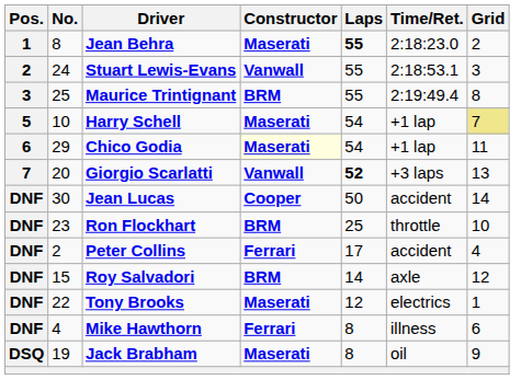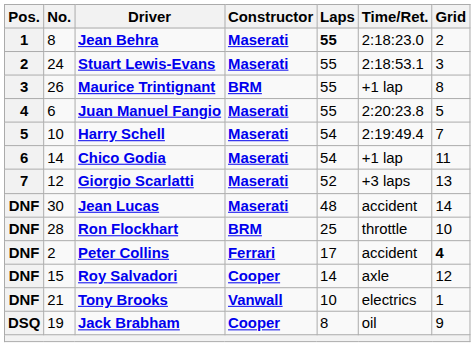Stuart Lewis-Evans | Constructor: Vanwall -> Maserati
Maurice Trintignant | No.: 25 -> 26
Maurice Trintignant | Time/Ret.: 2:19:49.4 -> +1 lap
+ row: 4 | 6 | Juan Manuel Fangio | Maserati | 55 | 2:20:23.8 | 5
Harry Schell | Time/Ret.: +1 lap -> 2:19:49.4
Harry Schell | Grid: khaki background -> no background
Chico Godia | No.: 29 -> 14
Chico Godia | Constructor: lightyellow background -> no background
Giorgio Scarlatti | No.: 20 -> 12
Giorgio Scarlatti | Constructor: Vanwall -> Maserati
Giorgio Scarlatti | Laps: bold -> normal
Jean Lucas | Constructor: Cooper -> Maserati
Jean Lucas | Laps: 50 -> 48
Ron Flockhart | No.: 23 -> 28
Peter Collins | Grid: normal -> bold
Roy Salvadori | Constructor: BRM -> Cooper
Tony Brooks | No.: 22 -> 21
Tony Brooks | Constructor: Maserati -> Vanwall
Tony Brooks | Laps: 12 -> 10
- row: DNF | 4 | Mike Hawthorn | Ferrari | 8 | illness | 6
Jack Brabham | Constructor: Maserati -> Cooper
